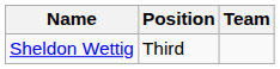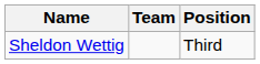columns swapped: Position <-> Team
